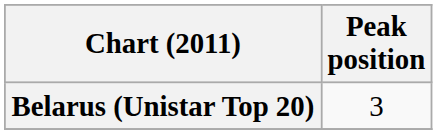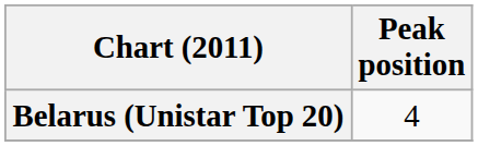Belarus (Unistar Top 20) | Peak position: 3 -> 4
